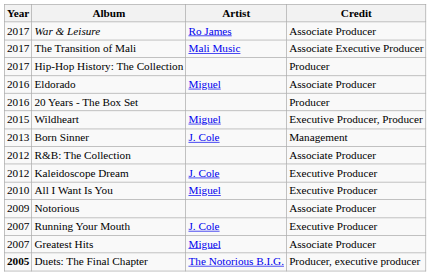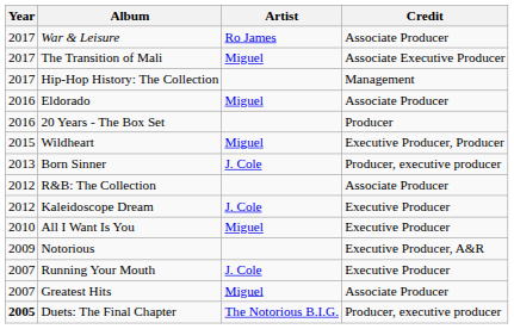The Transition of Mali | Artist: Mali Music -> Miguel
Hip-Hop History: The Collection | Credit: Producer -> Management
Born Sinner | Credit: Management -> Producer, executive producer
Notorious | Credit: Associate Producer -> Executive Producer, A&R
